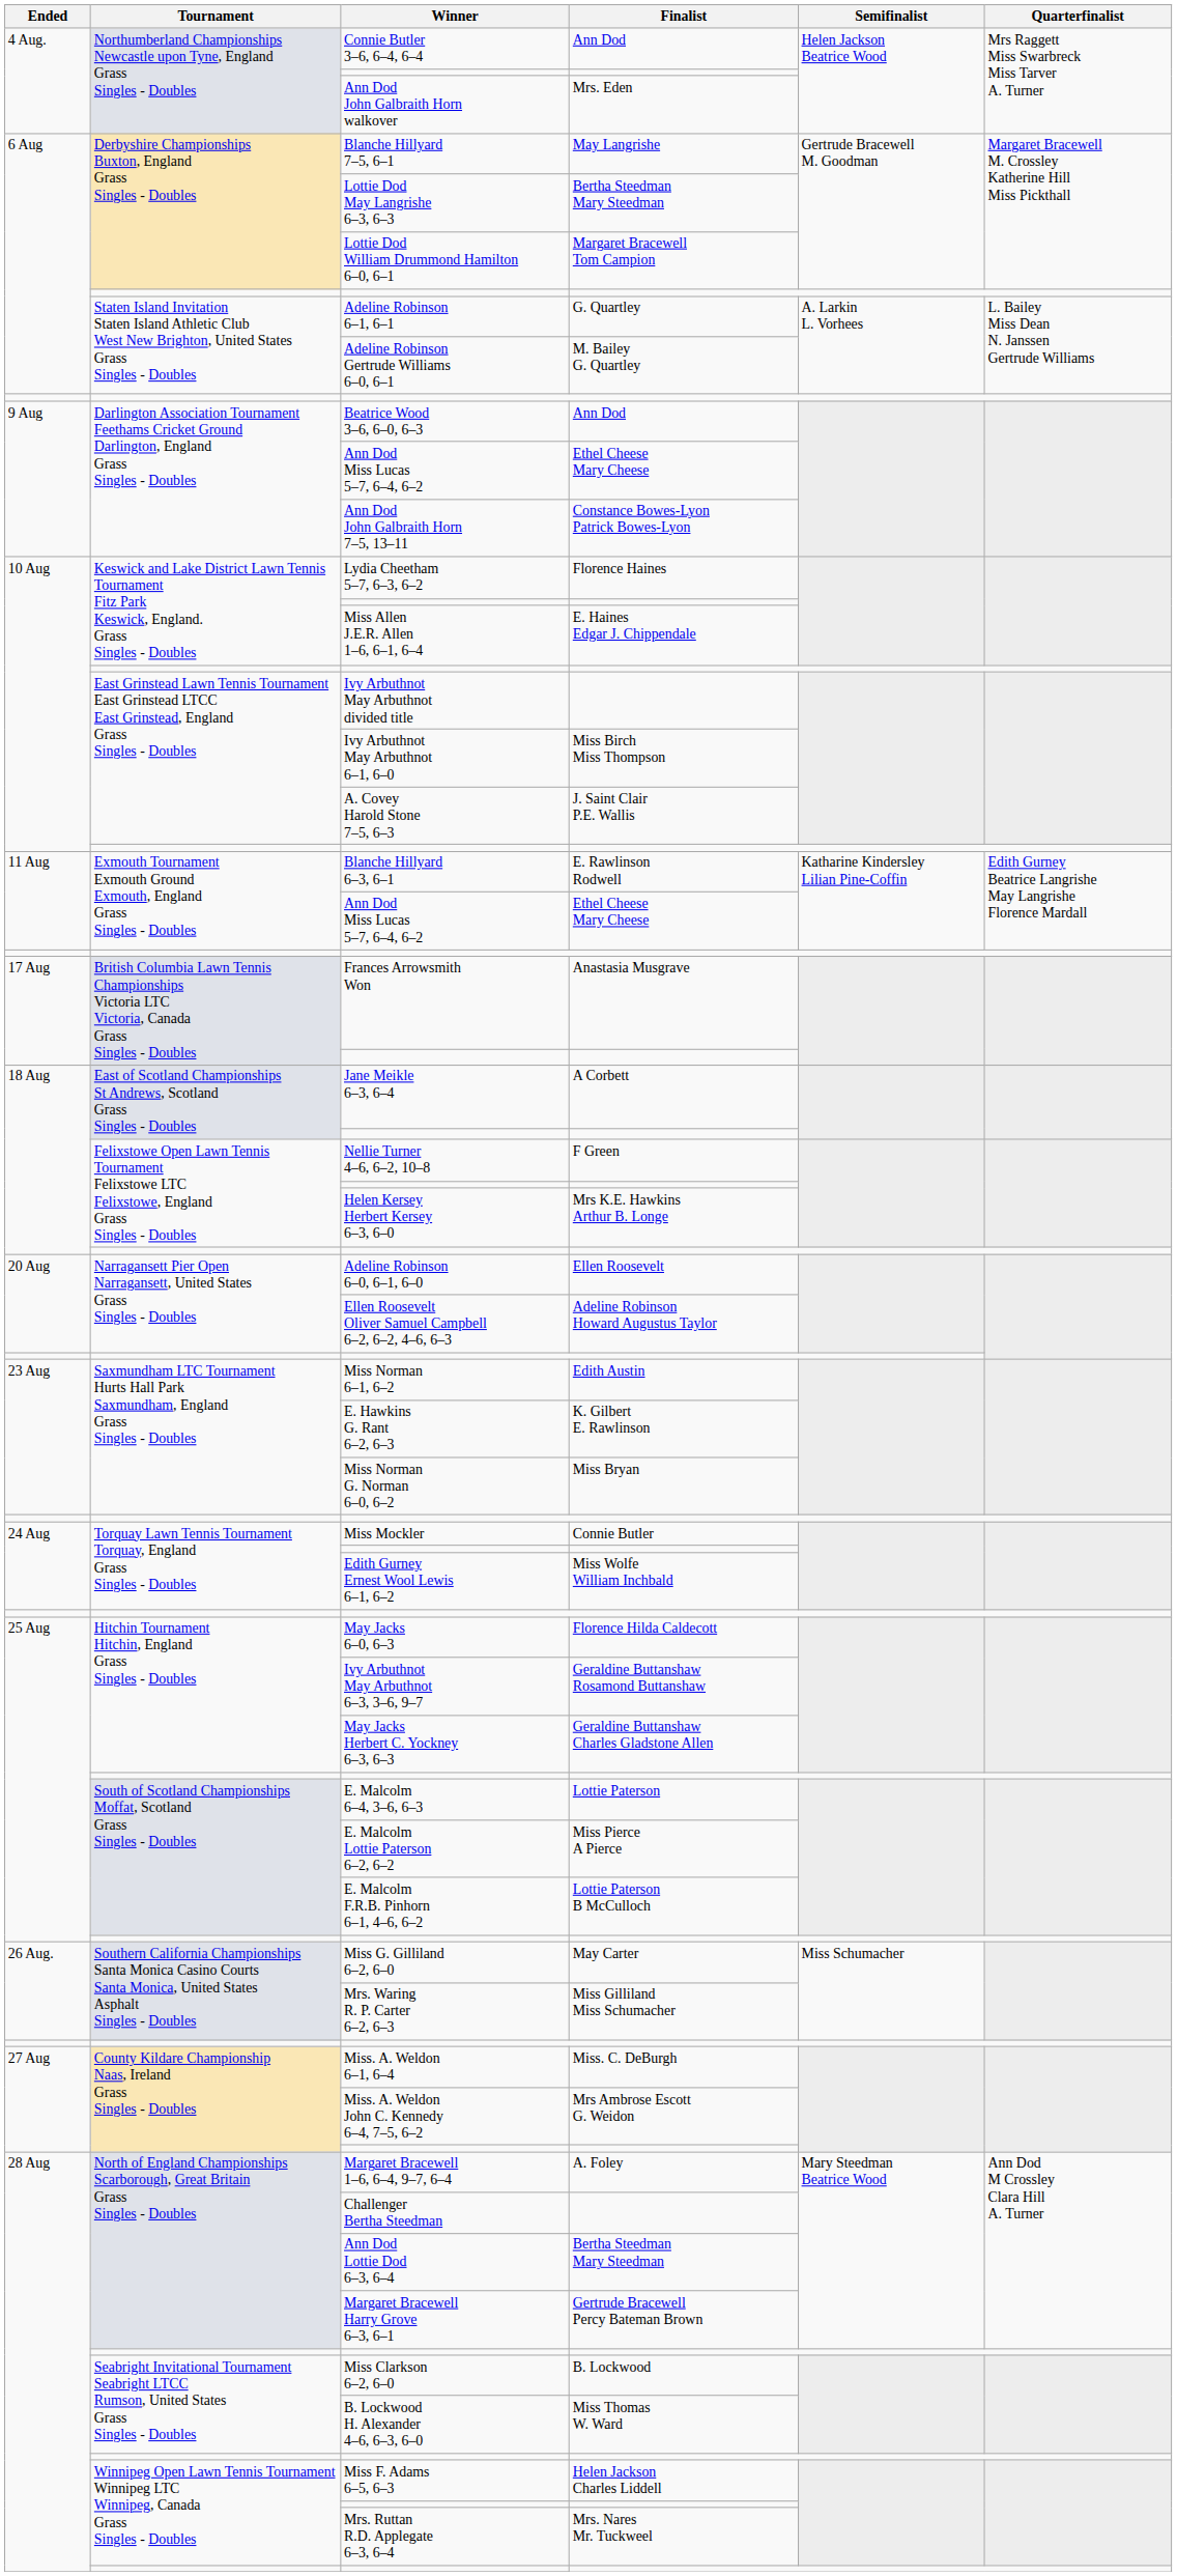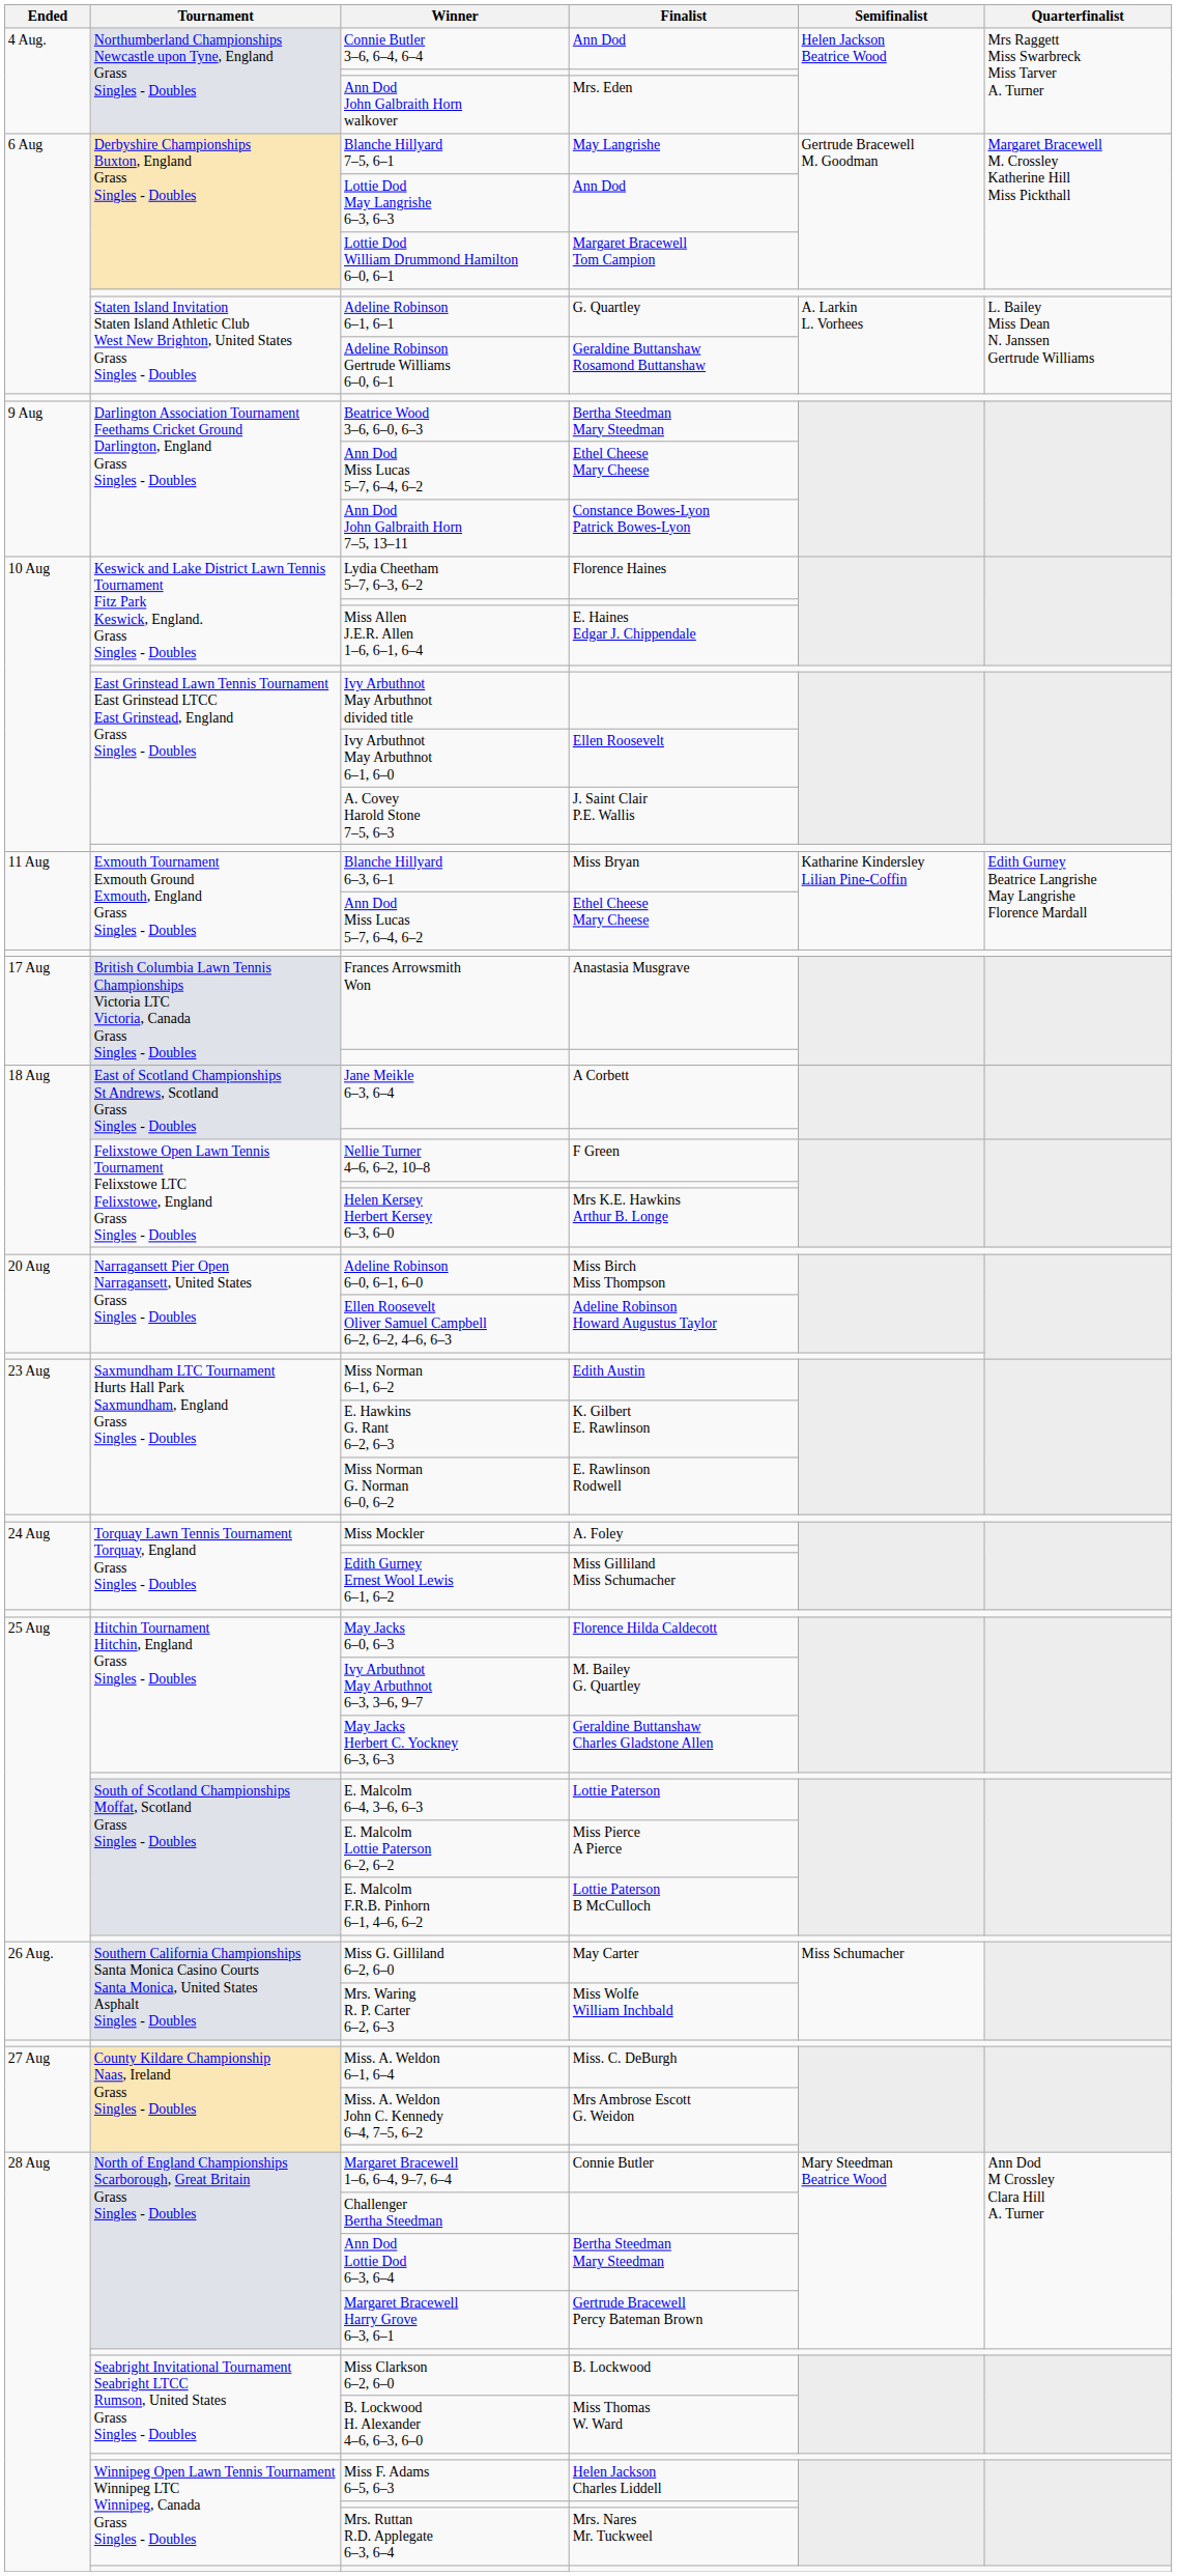Lottie Dod May Langrishe 6–3, 6–3 | Finalist: Bertha Steedman Mary Steedman -> Ann Dod
Adeline Robinson Gertrude Williams 6–0, 6–1 | Finalist: M. Bailey G. Quartley -> Geraldine Buttanshaw Rosamond Buttanshaw
Beatrice Wood 3–6, 6–0, 6–3 | Finalist: Ann Dod -> Bertha Steedman Mary Steedman
Ivy Arbuthnot May Arbuthnot 6–1, 6–0 | Finalist: Miss Birch Miss Thompson -> Ellen Roosevelt
Blanche Hillyard 6–3, 6–1 | Finalist: E. Rawlinson Rodwell -> Miss Bryan
Adeline Robinson 6–0, 6–1, 6–0 | Finalist: Ellen Roosevelt -> Miss Birch Miss Thompson
Miss Norman G. Norman 6–0, 6–2 | Finalist: Miss Bryan -> E. Rawlinson Rodwell
Miss Mockler | Finalist: Connie Butler -> A. Foley
Edith Gurney Ernest Wool Lewis 6–1, 6–2 | Finalist: Miss Wolfe William Inchbald -> Miss Gilliland Miss Schumacher
Ivy Arbuthnot May Arbuthnot 6–3, 3–6, 9–7 | Finalist: Geraldine Buttanshaw Rosamond Buttanshaw -> M. Bailey G. Quartley
Mrs. Waring R. P. Carter 6–2, 6–3 | Finalist: Miss Gilliland Miss Schumacher -> Miss Wolfe William Inchbald
Margaret Bracewell 1–6, 6–4, 9–7, 6–4 | Finalist: A. Foley -> Connie Butler
